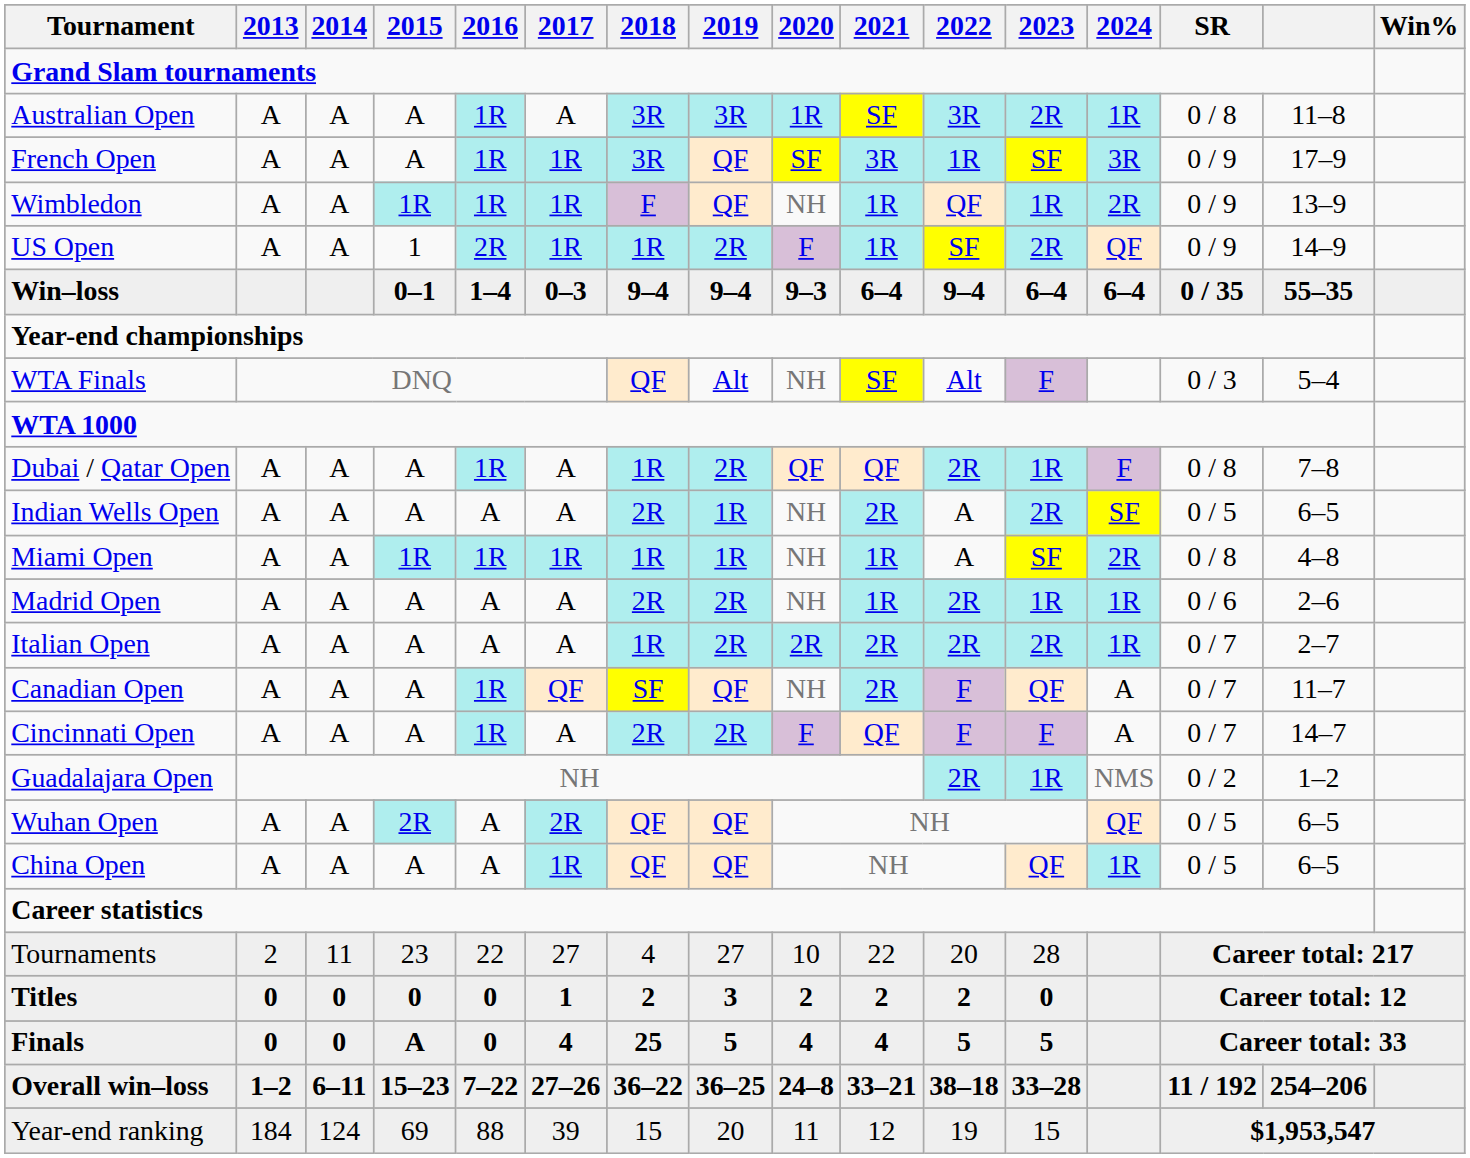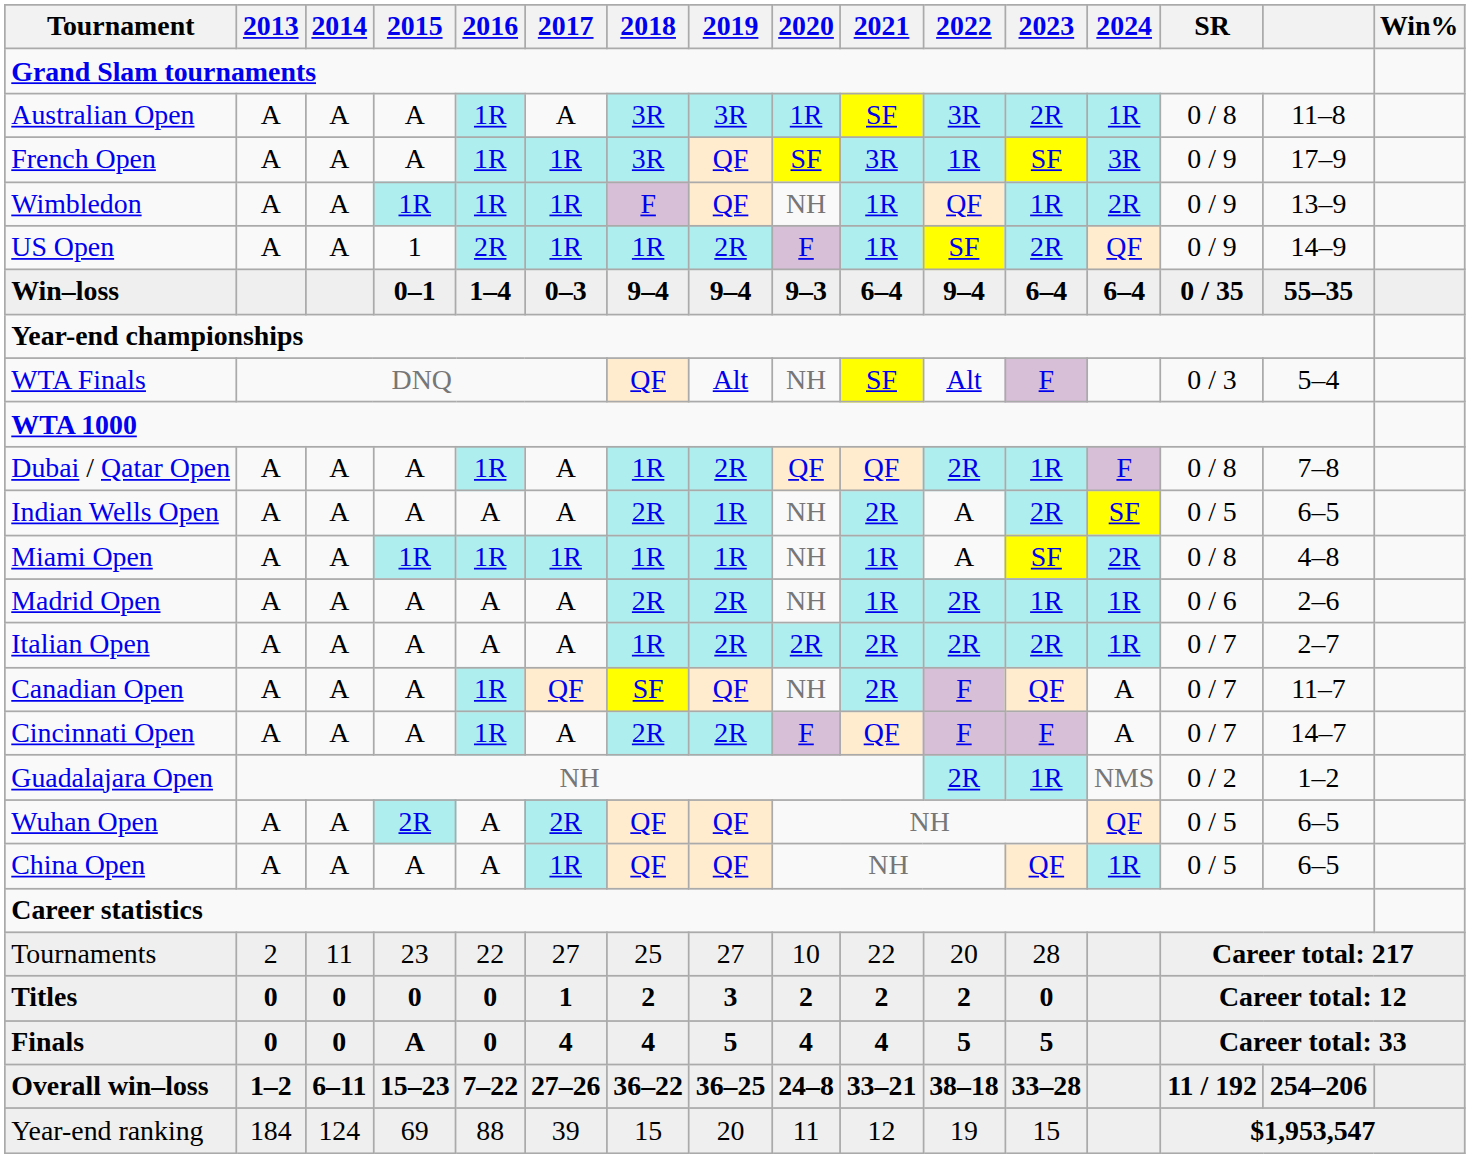Tournaments | 2018: 4 -> 25
Finals | 2018: 25 -> 4
